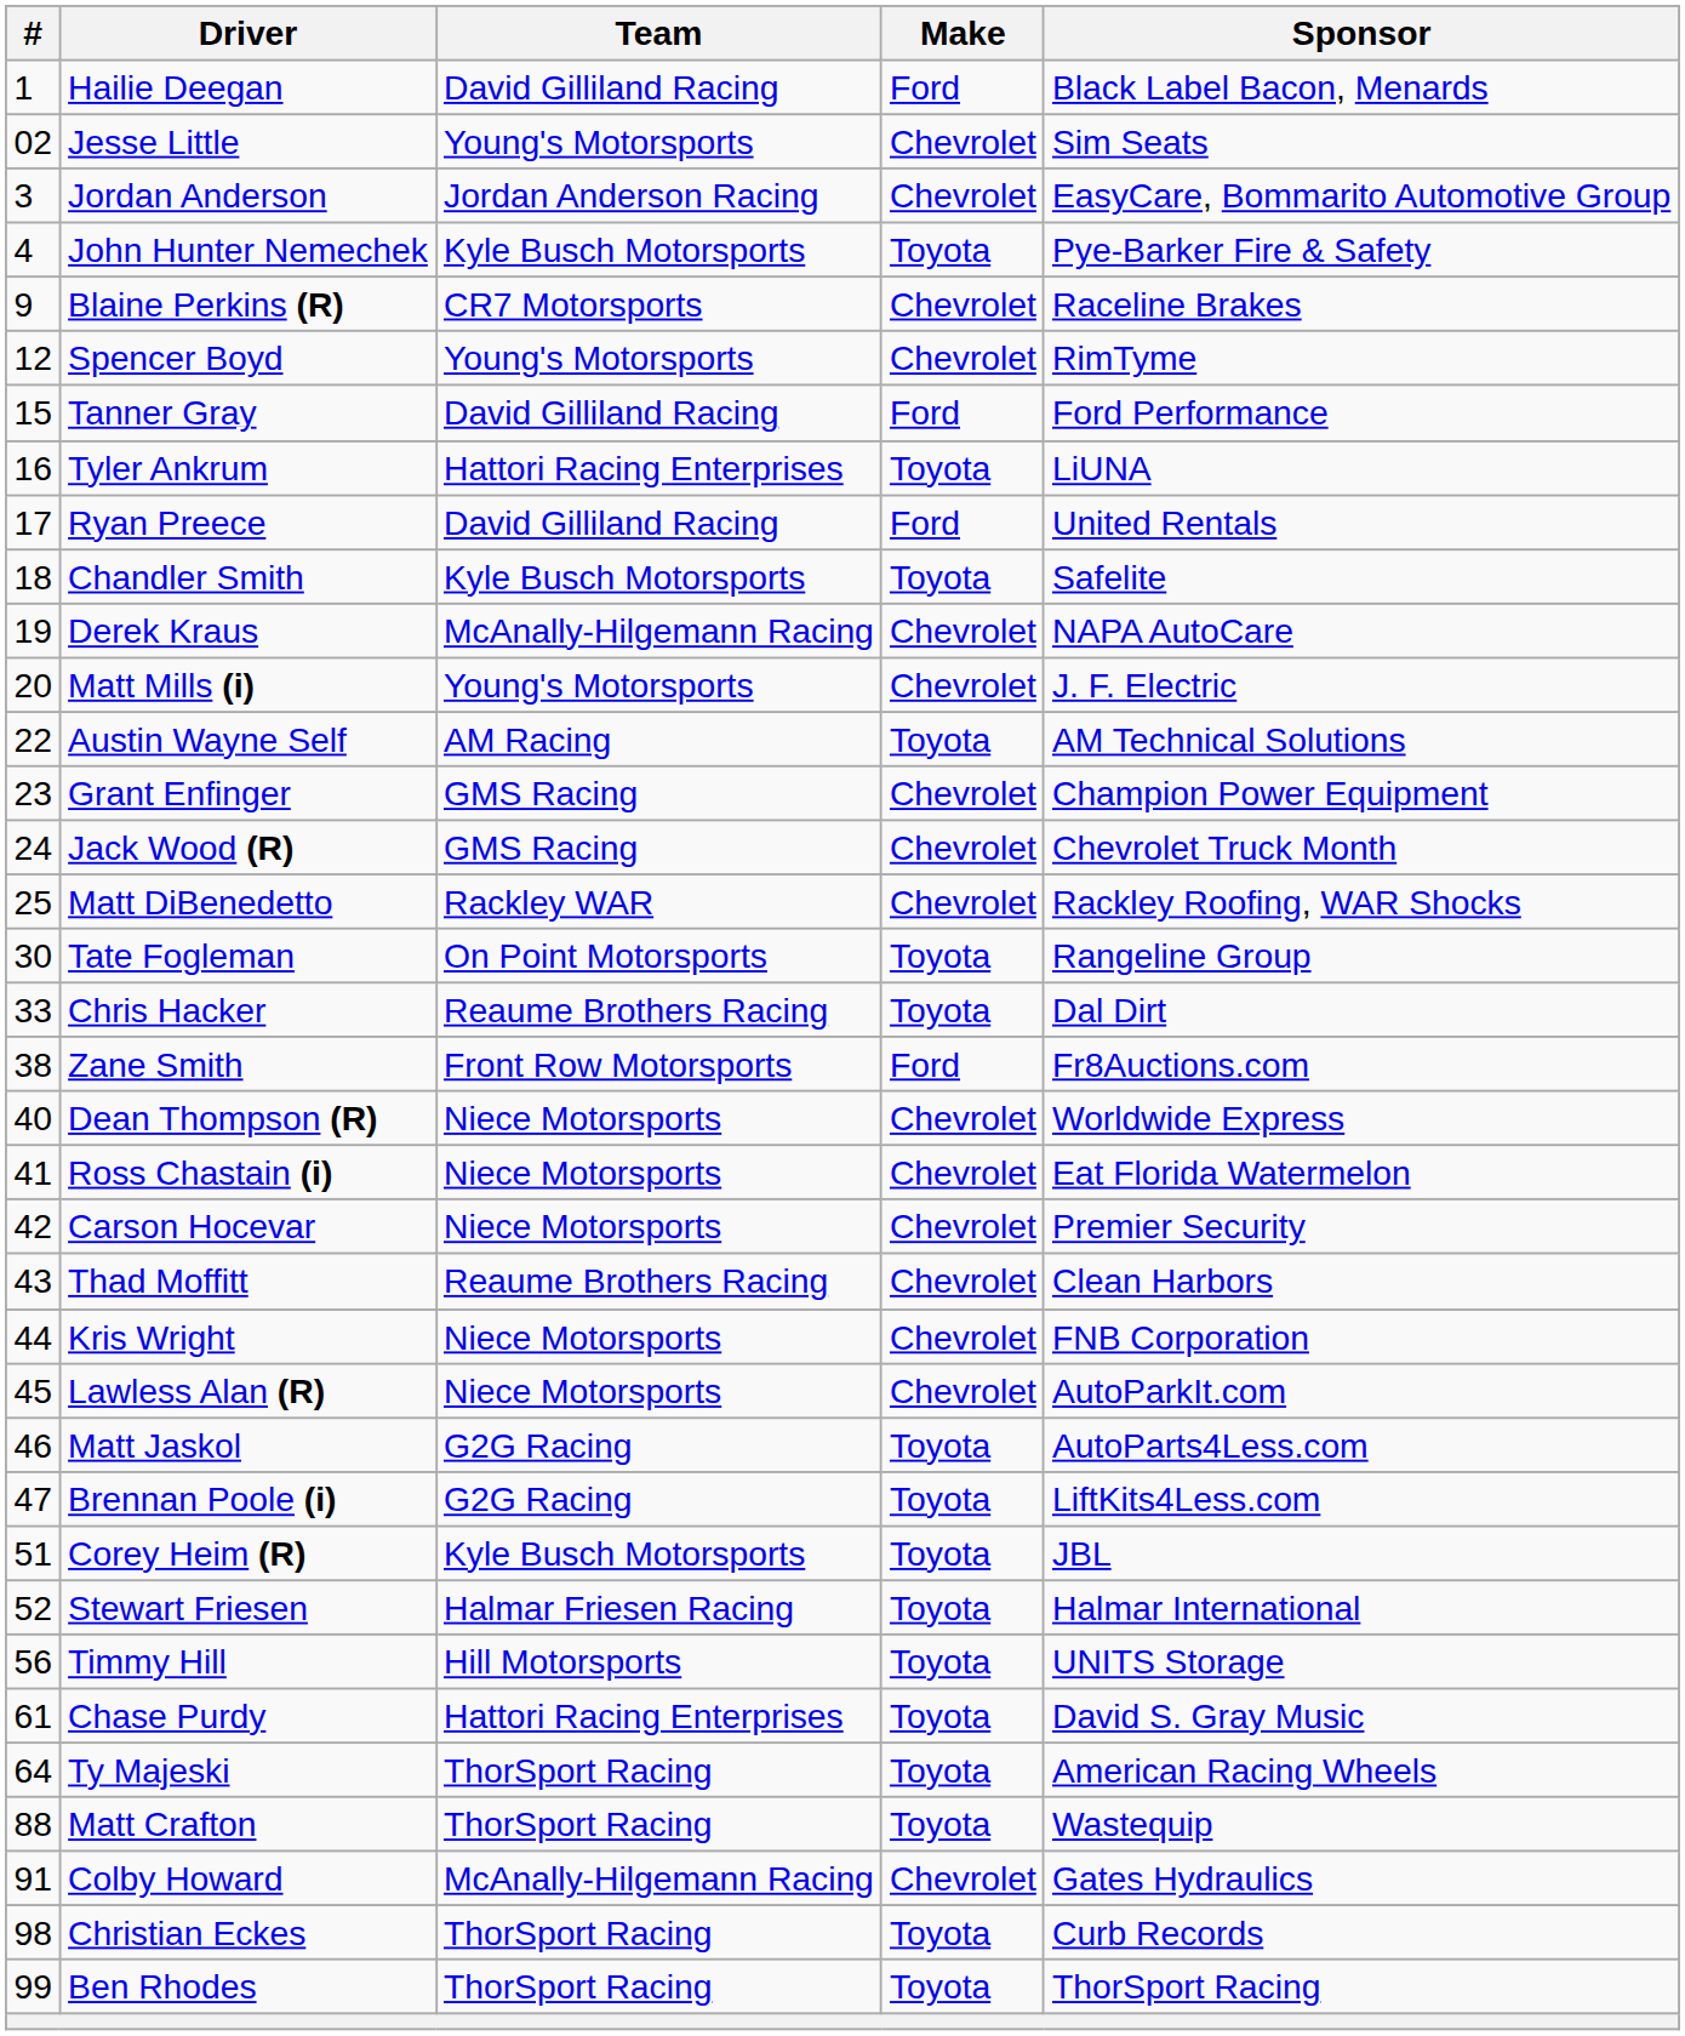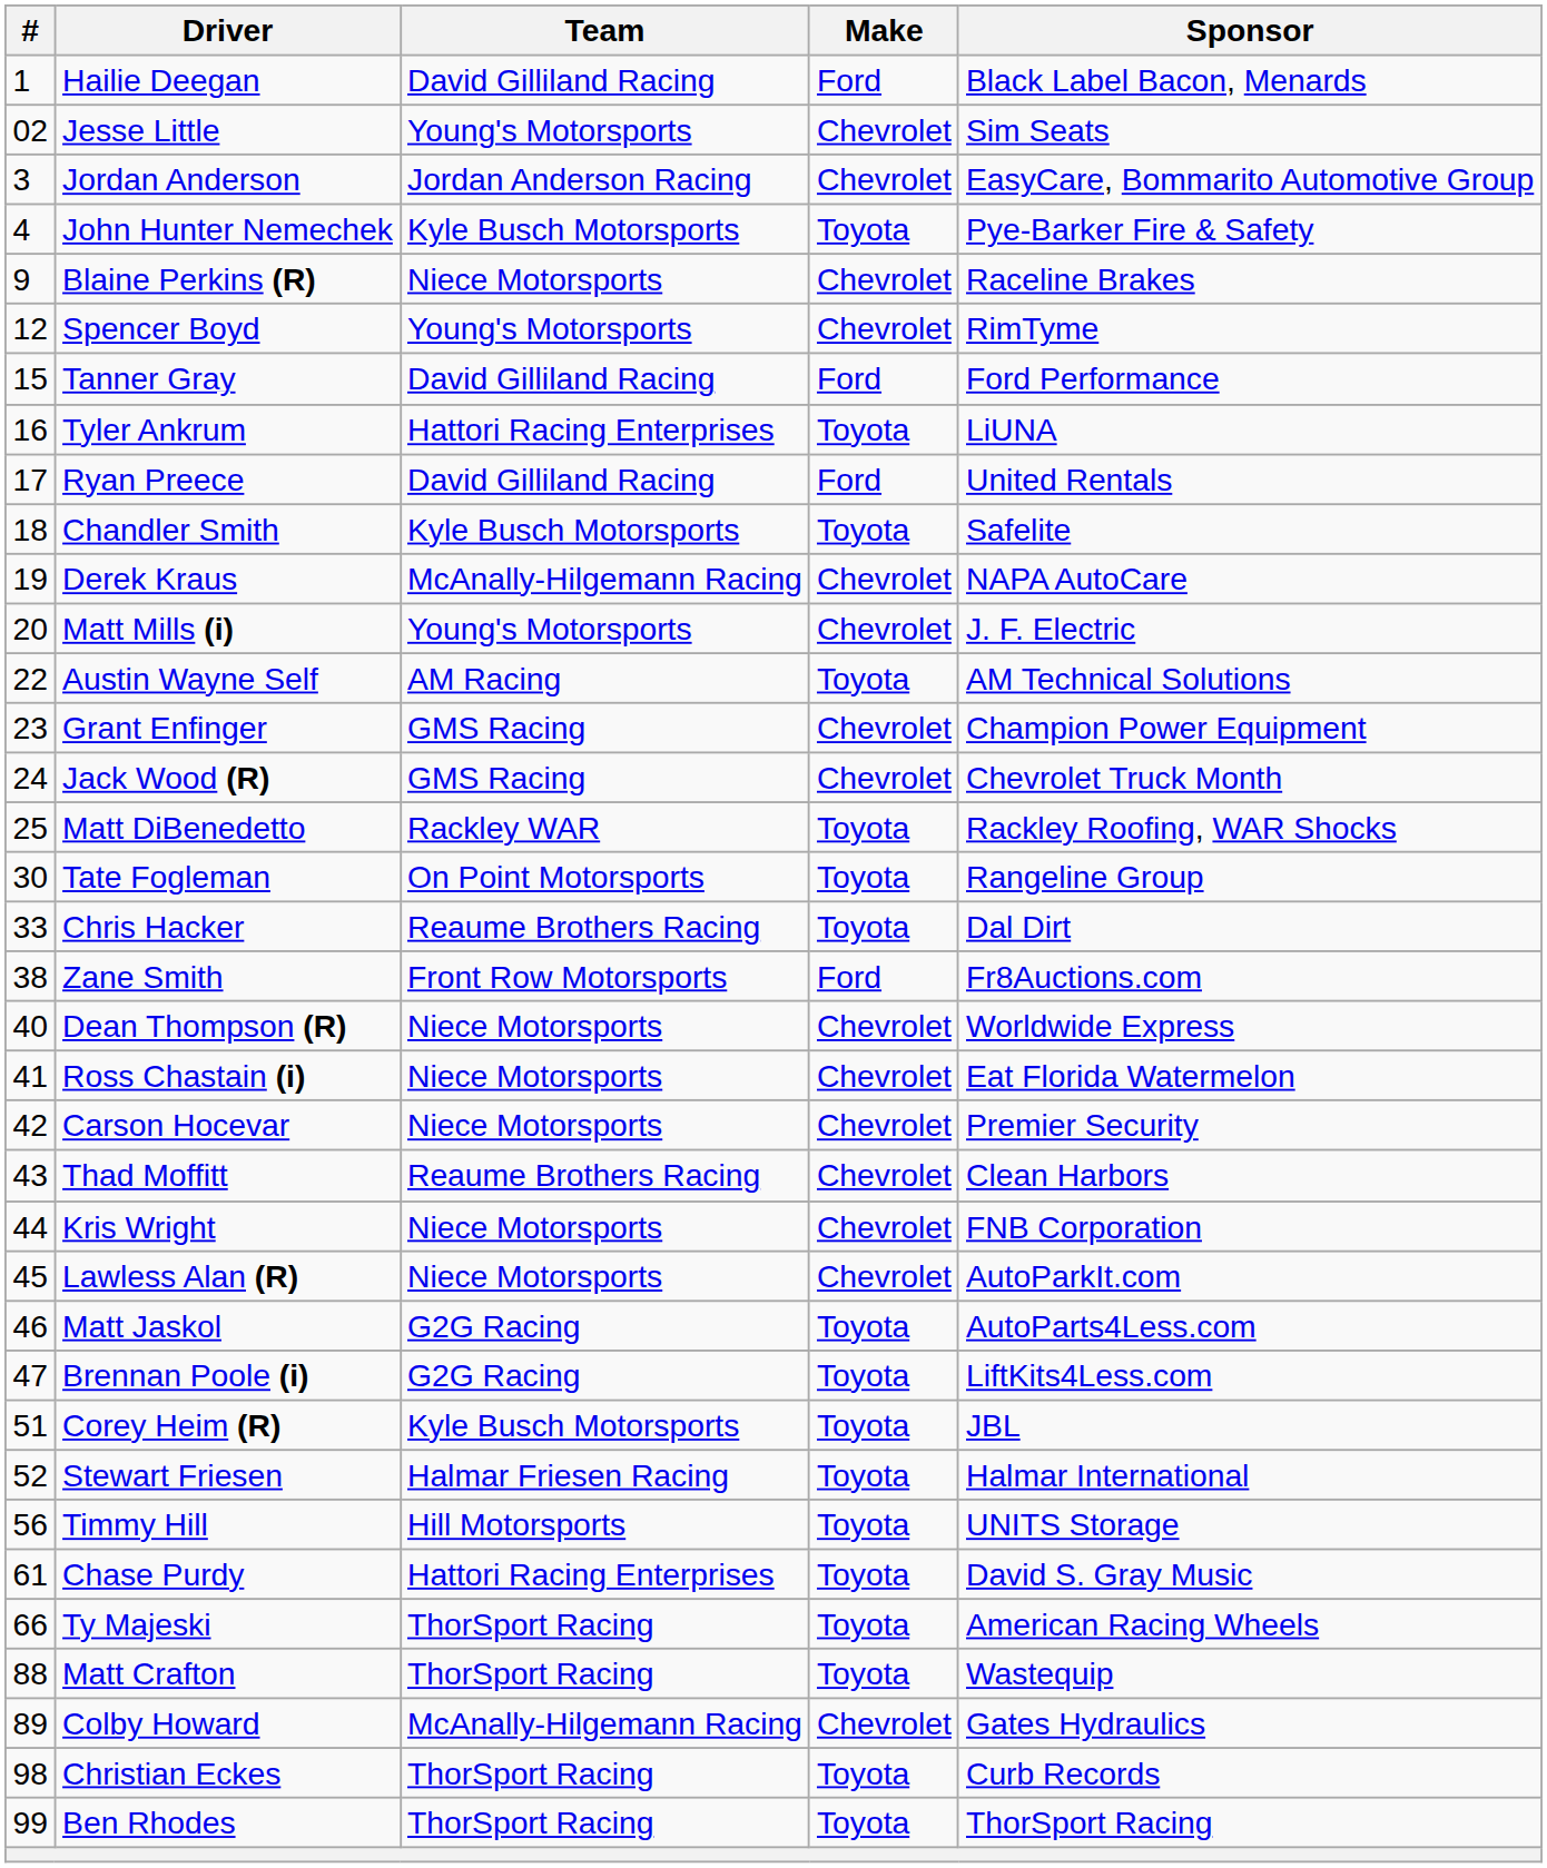Blaine Perkins (R) | Team: CR7 Motorsports -> Niece Motorsports
Matt DiBenedetto | Make: Chevrolet -> Toyota
Ty Majeski | #: 64 -> 66
Colby Howard | #: 91 -> 89
